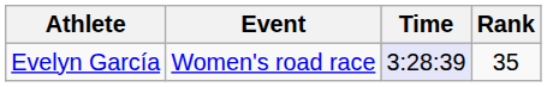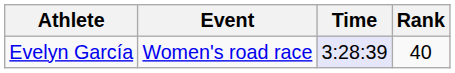Evelyn García | Rank: 35 -> 40
